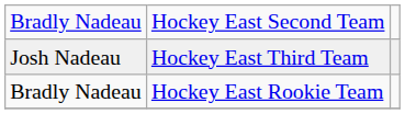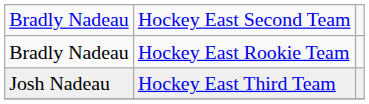rows swapped: Josh Nadeau <-> Bradly Nadeau / Hockey East Rookie Team
